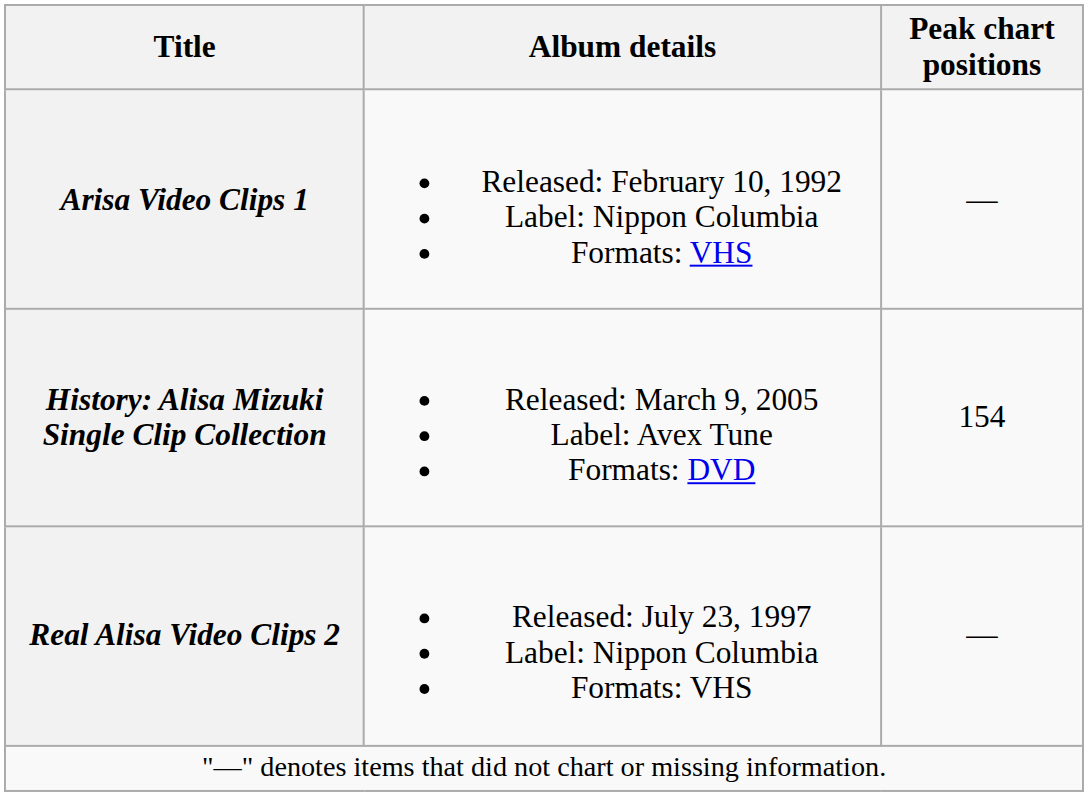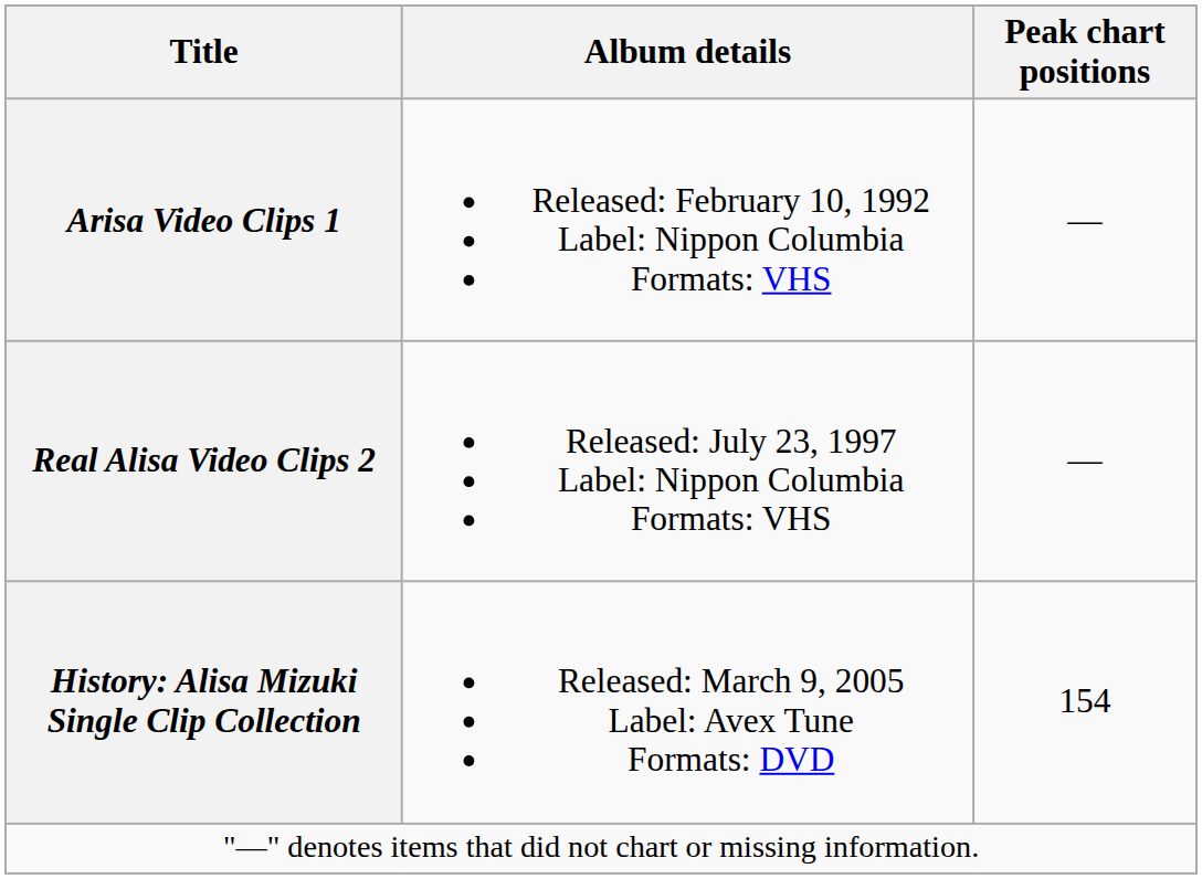rows swapped: Real Alisa Video Clips 2 <-> History: Alisa Mizuki Single Clip Collection
